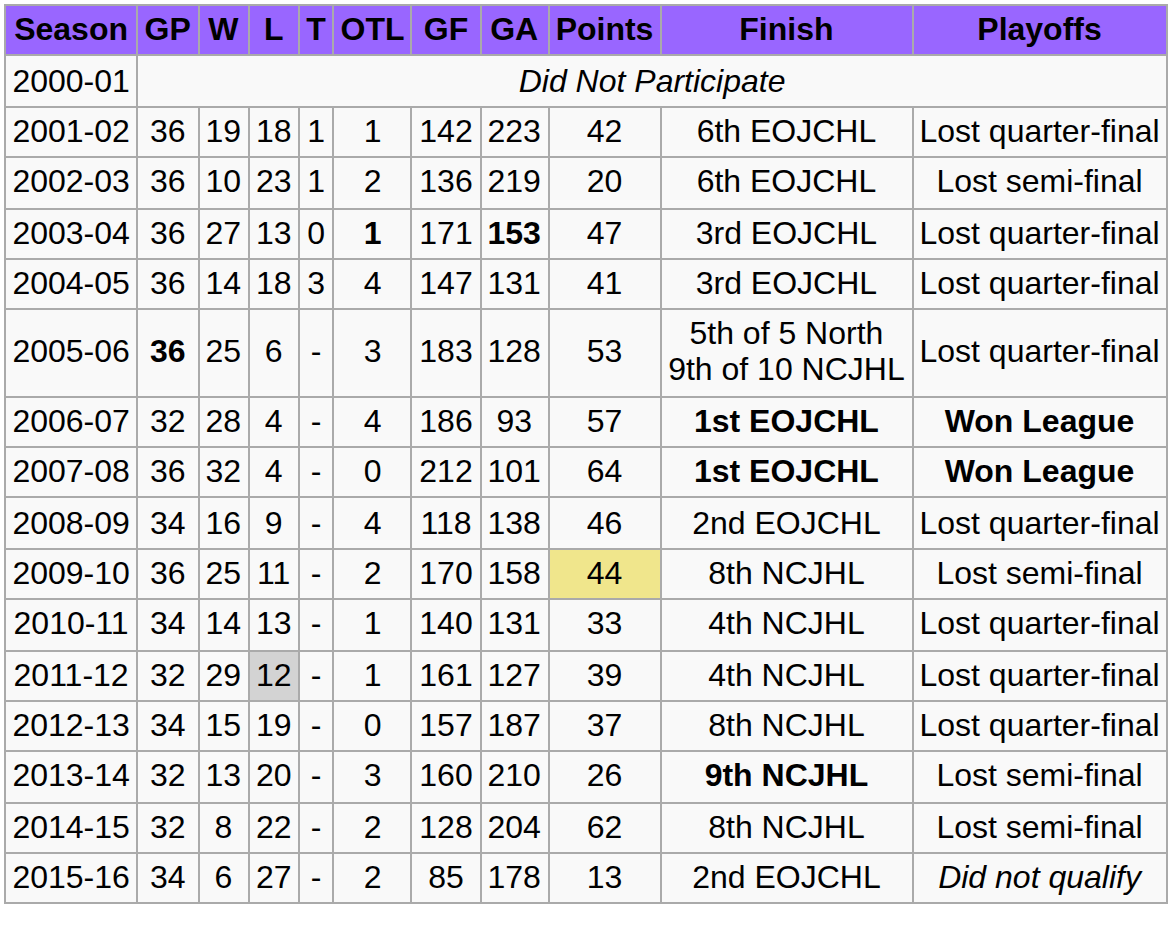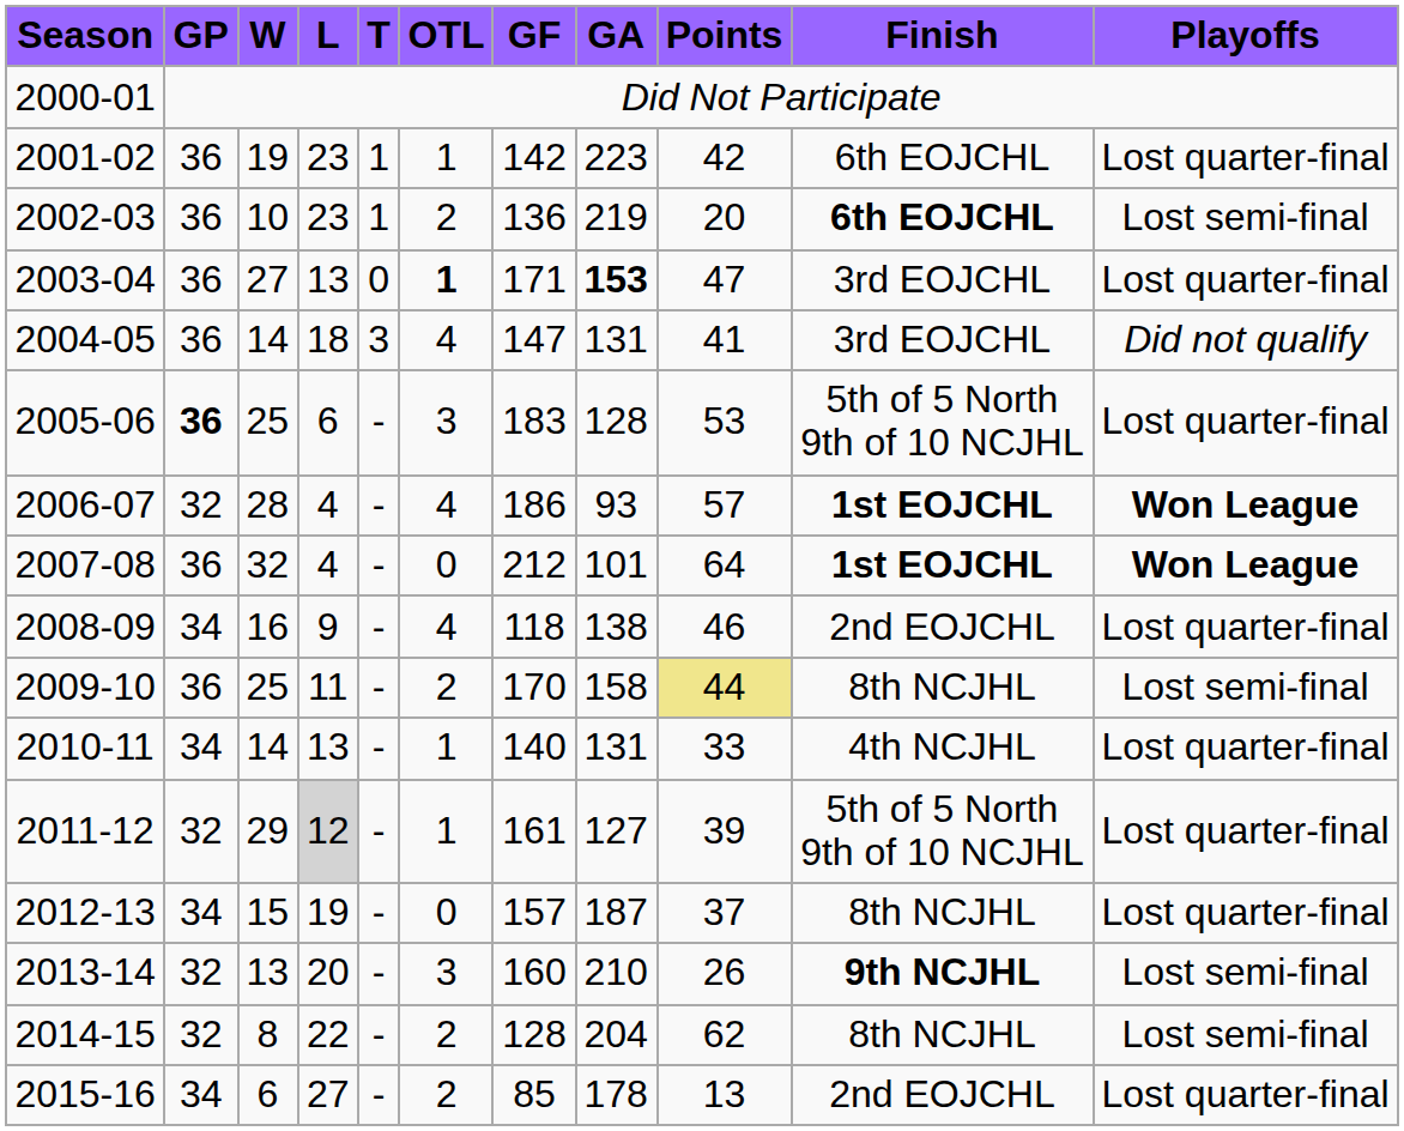2001-02 | L: 18 -> 23
2002-03 | Finish: normal -> bold
2004-05 | Playoffs: Lost quarter-final -> Did not qualify
2011-12 | Finish: 4th NCJHL -> 5th of 5 North 9th of 10 NCJHL
2015-16 | Playoffs: Did not qualify -> Lost quarter-final
